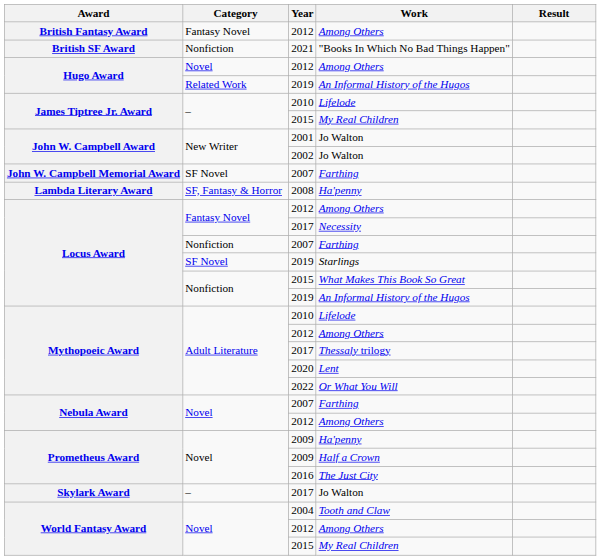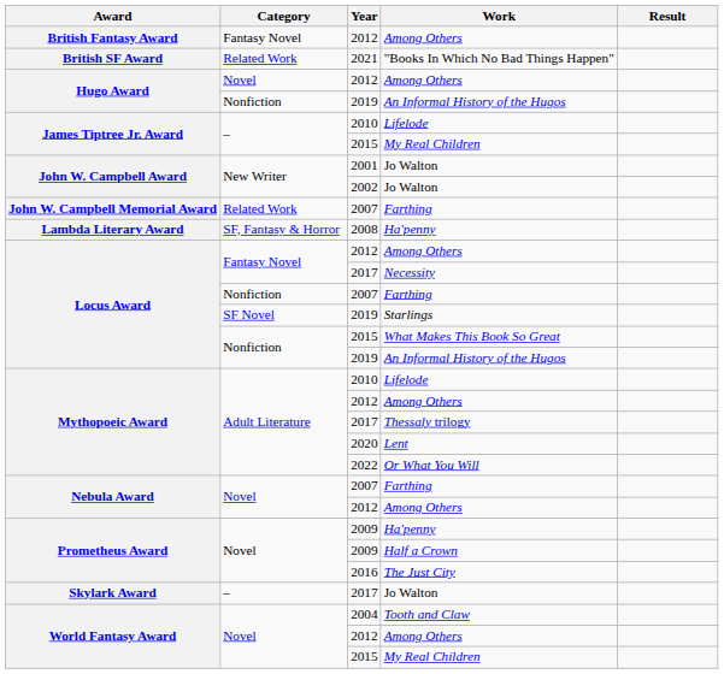"Books In Which No Bad Things Happen" | Category: Nonfiction -> Related Work
Hugo Award / An Informal History of the Hugos | Category: Related Work -> Nonfiction
John W. Campbell Memorial Award / Farthing | Category: SF Novel -> Related Work
